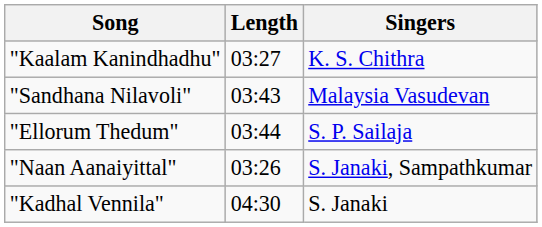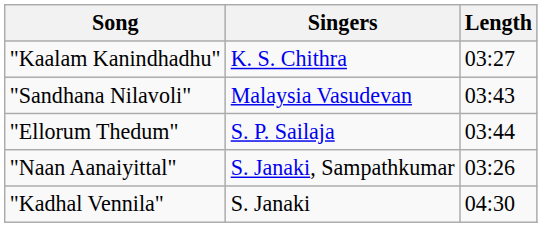columns swapped: Singers <-> Length
